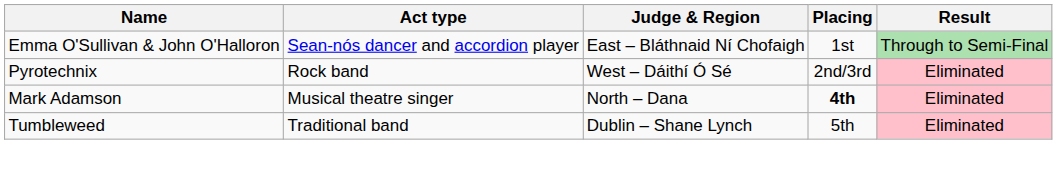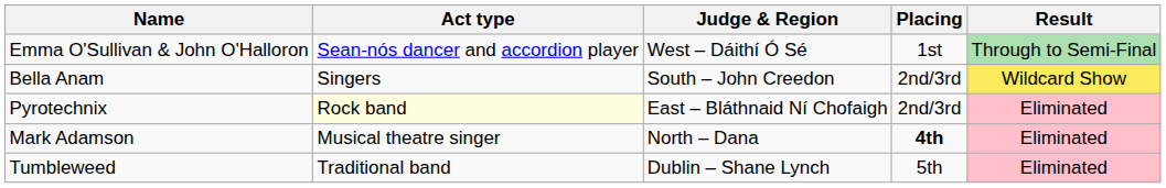Emma O'Sullivan & John O'Halloron | Judge & Region: East – Bláthnaid Ní Chofaigh -> West – Dáithí Ó Sé
+ row: Bella Anam | Singers | South – John Creedon | 2nd/3rd | Wildcard Show
Pyrotechnix | Act type: no background -> lightyellow background
Pyrotechnix | Judge & Region: West – Dáithí Ó Sé -> East – Bláthnaid Ní Chofaigh
